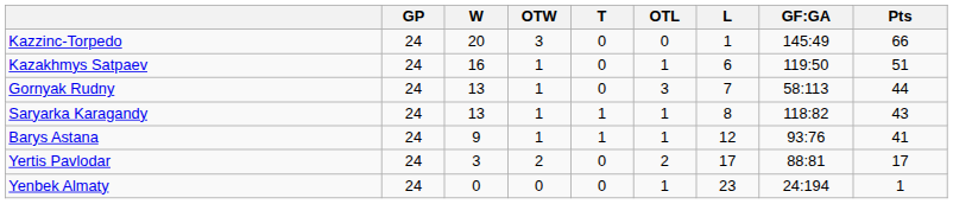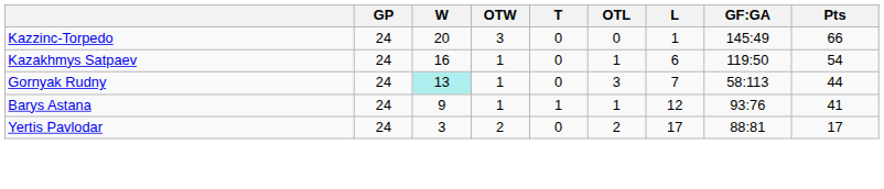Kazakhmys Satpaev | Pts: 51 -> 54
Gornyak Rudny | W: no background -> paleturquoise background
- row: Saryarka Karagandy | 24 | 13 | 1 | 1 | 1 | 8 | 118:82 | 43
- row: Yenbek Almaty | 24 | 0 | 0 | 0 | 1 | 23 | 24:194 | 1
